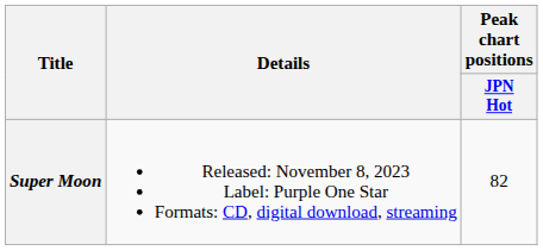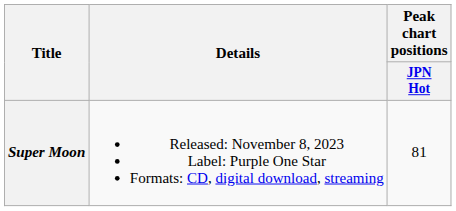Super Moon | Peak chart positions / JPN Hot: 82 -> 81
